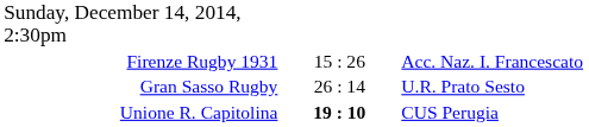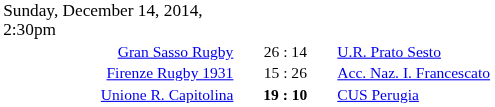rows swapped: Gran Sasso Rugby <-> Firenze Rugby 1931
